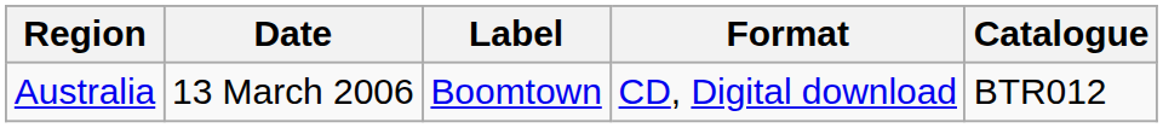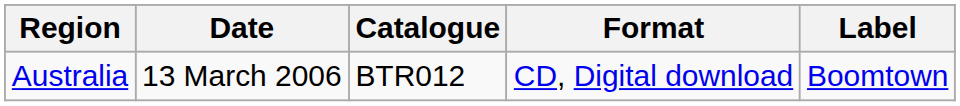columns swapped: Label <-> Catalogue
